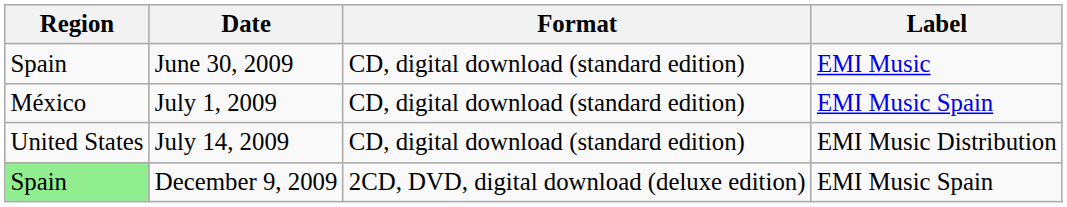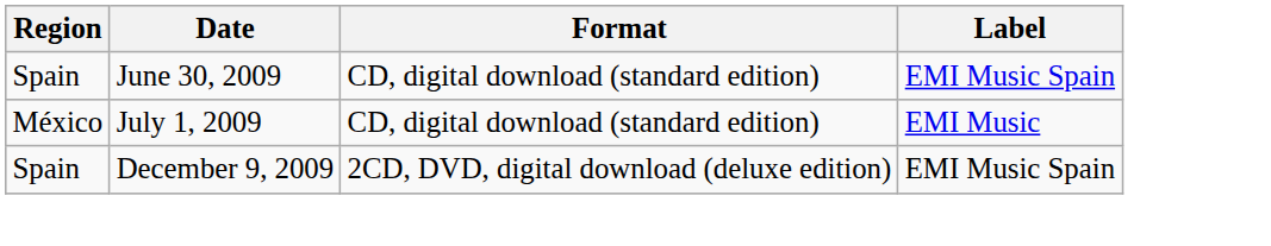June 30, 2009 | Label: EMI Music -> EMI Music Spain
July 1, 2009 | Label: EMI Music Spain -> EMI Music
- row: United States | July 14, 2009 | CD, digital download (standard edition) | EMI Music Distribution
December 9, 2009 | Region: lightgreen background -> no background
